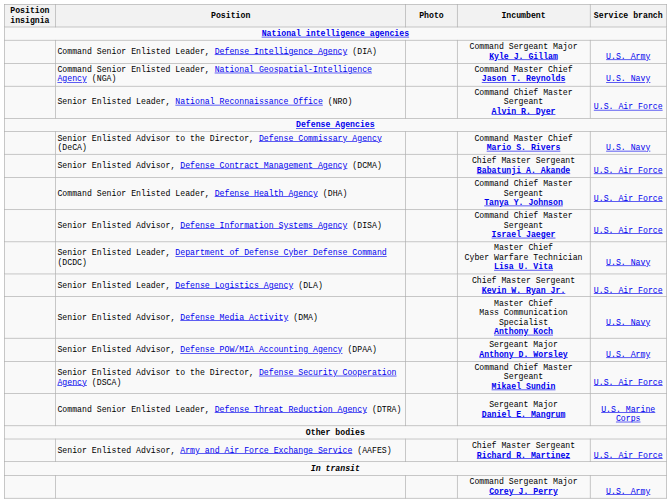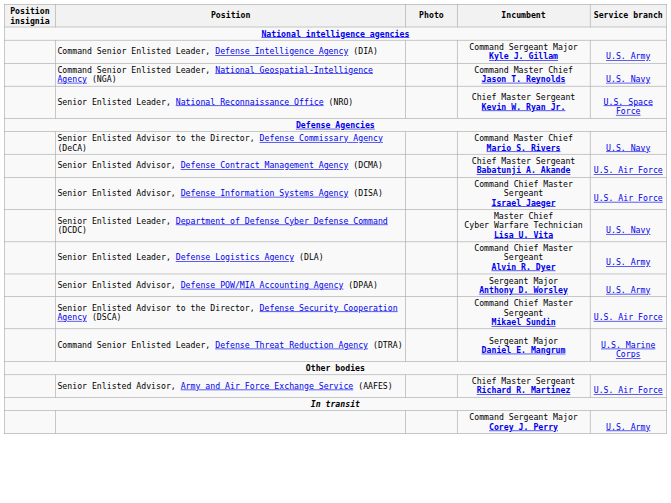Senior Enlisted Leader, National Reconnaissance Office (NRO) | Incumbent: Command Chief Master Sergeant Alvin R. Dyer -> Chief Master Sergeant Kevin W. Ryan Jr.
Senior Enlisted Leader, National Reconnaissance Office (NRO) | Service branch: U.S. Air Force -> U.S. Space Force
- row: Command Senior Enlisted Leader, Defense Health Agency (DHA) | Command Chief Master Sergeant Tanya Y. Johnson | U.S. Air Force
Senior Enlisted Leader, Defense Logistics Agency (DLA) | Incumbent: Chief Master Sergeant Kevin W. Ryan Jr. -> Command Chief Master Sergeant Alvin R. Dyer
Senior Enlisted Leader, Defense Logistics Agency (DLA) | Service branch: U.S. Air Force -> U.S. Army
- row: Senior Enlisted Advisor, Defense Media Activity (DMA) | Master Chief Mass Communication Specialist Anthony Koch | U.S. Navy
